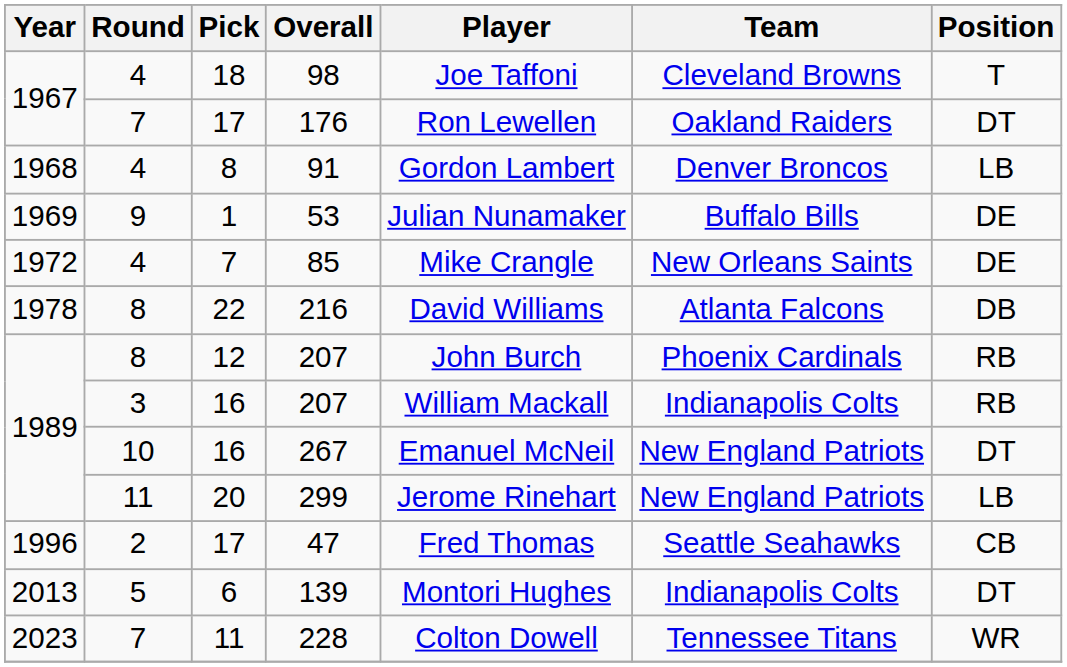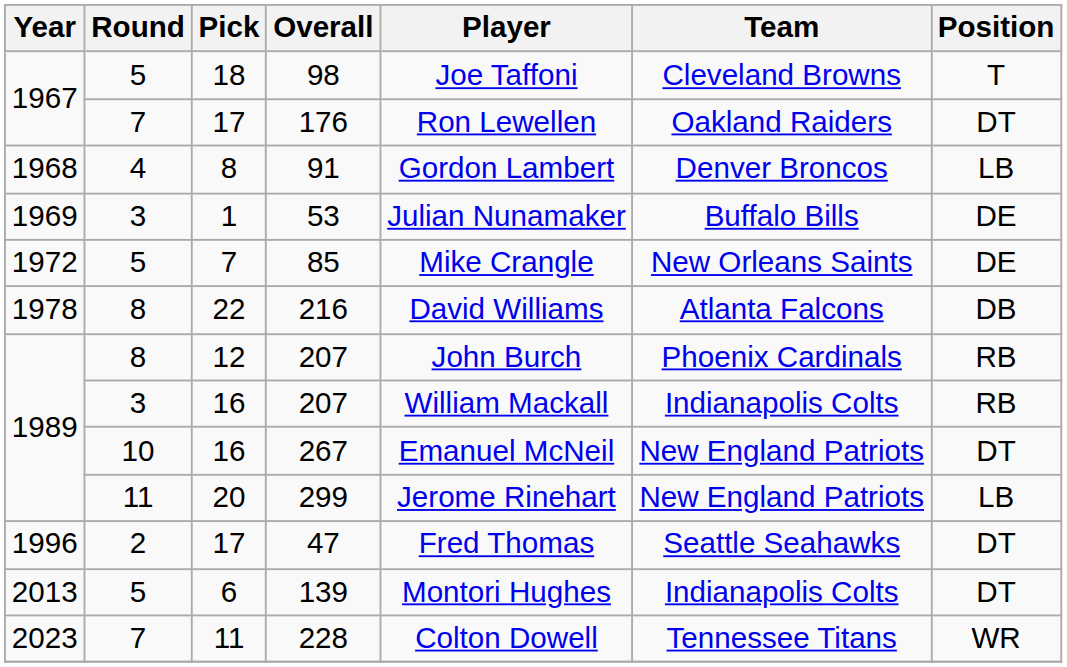98 | Round: 4 -> 5
53 | Round: 9 -> 3
85 | Round: 4 -> 5
47 | Position: CB -> DT
